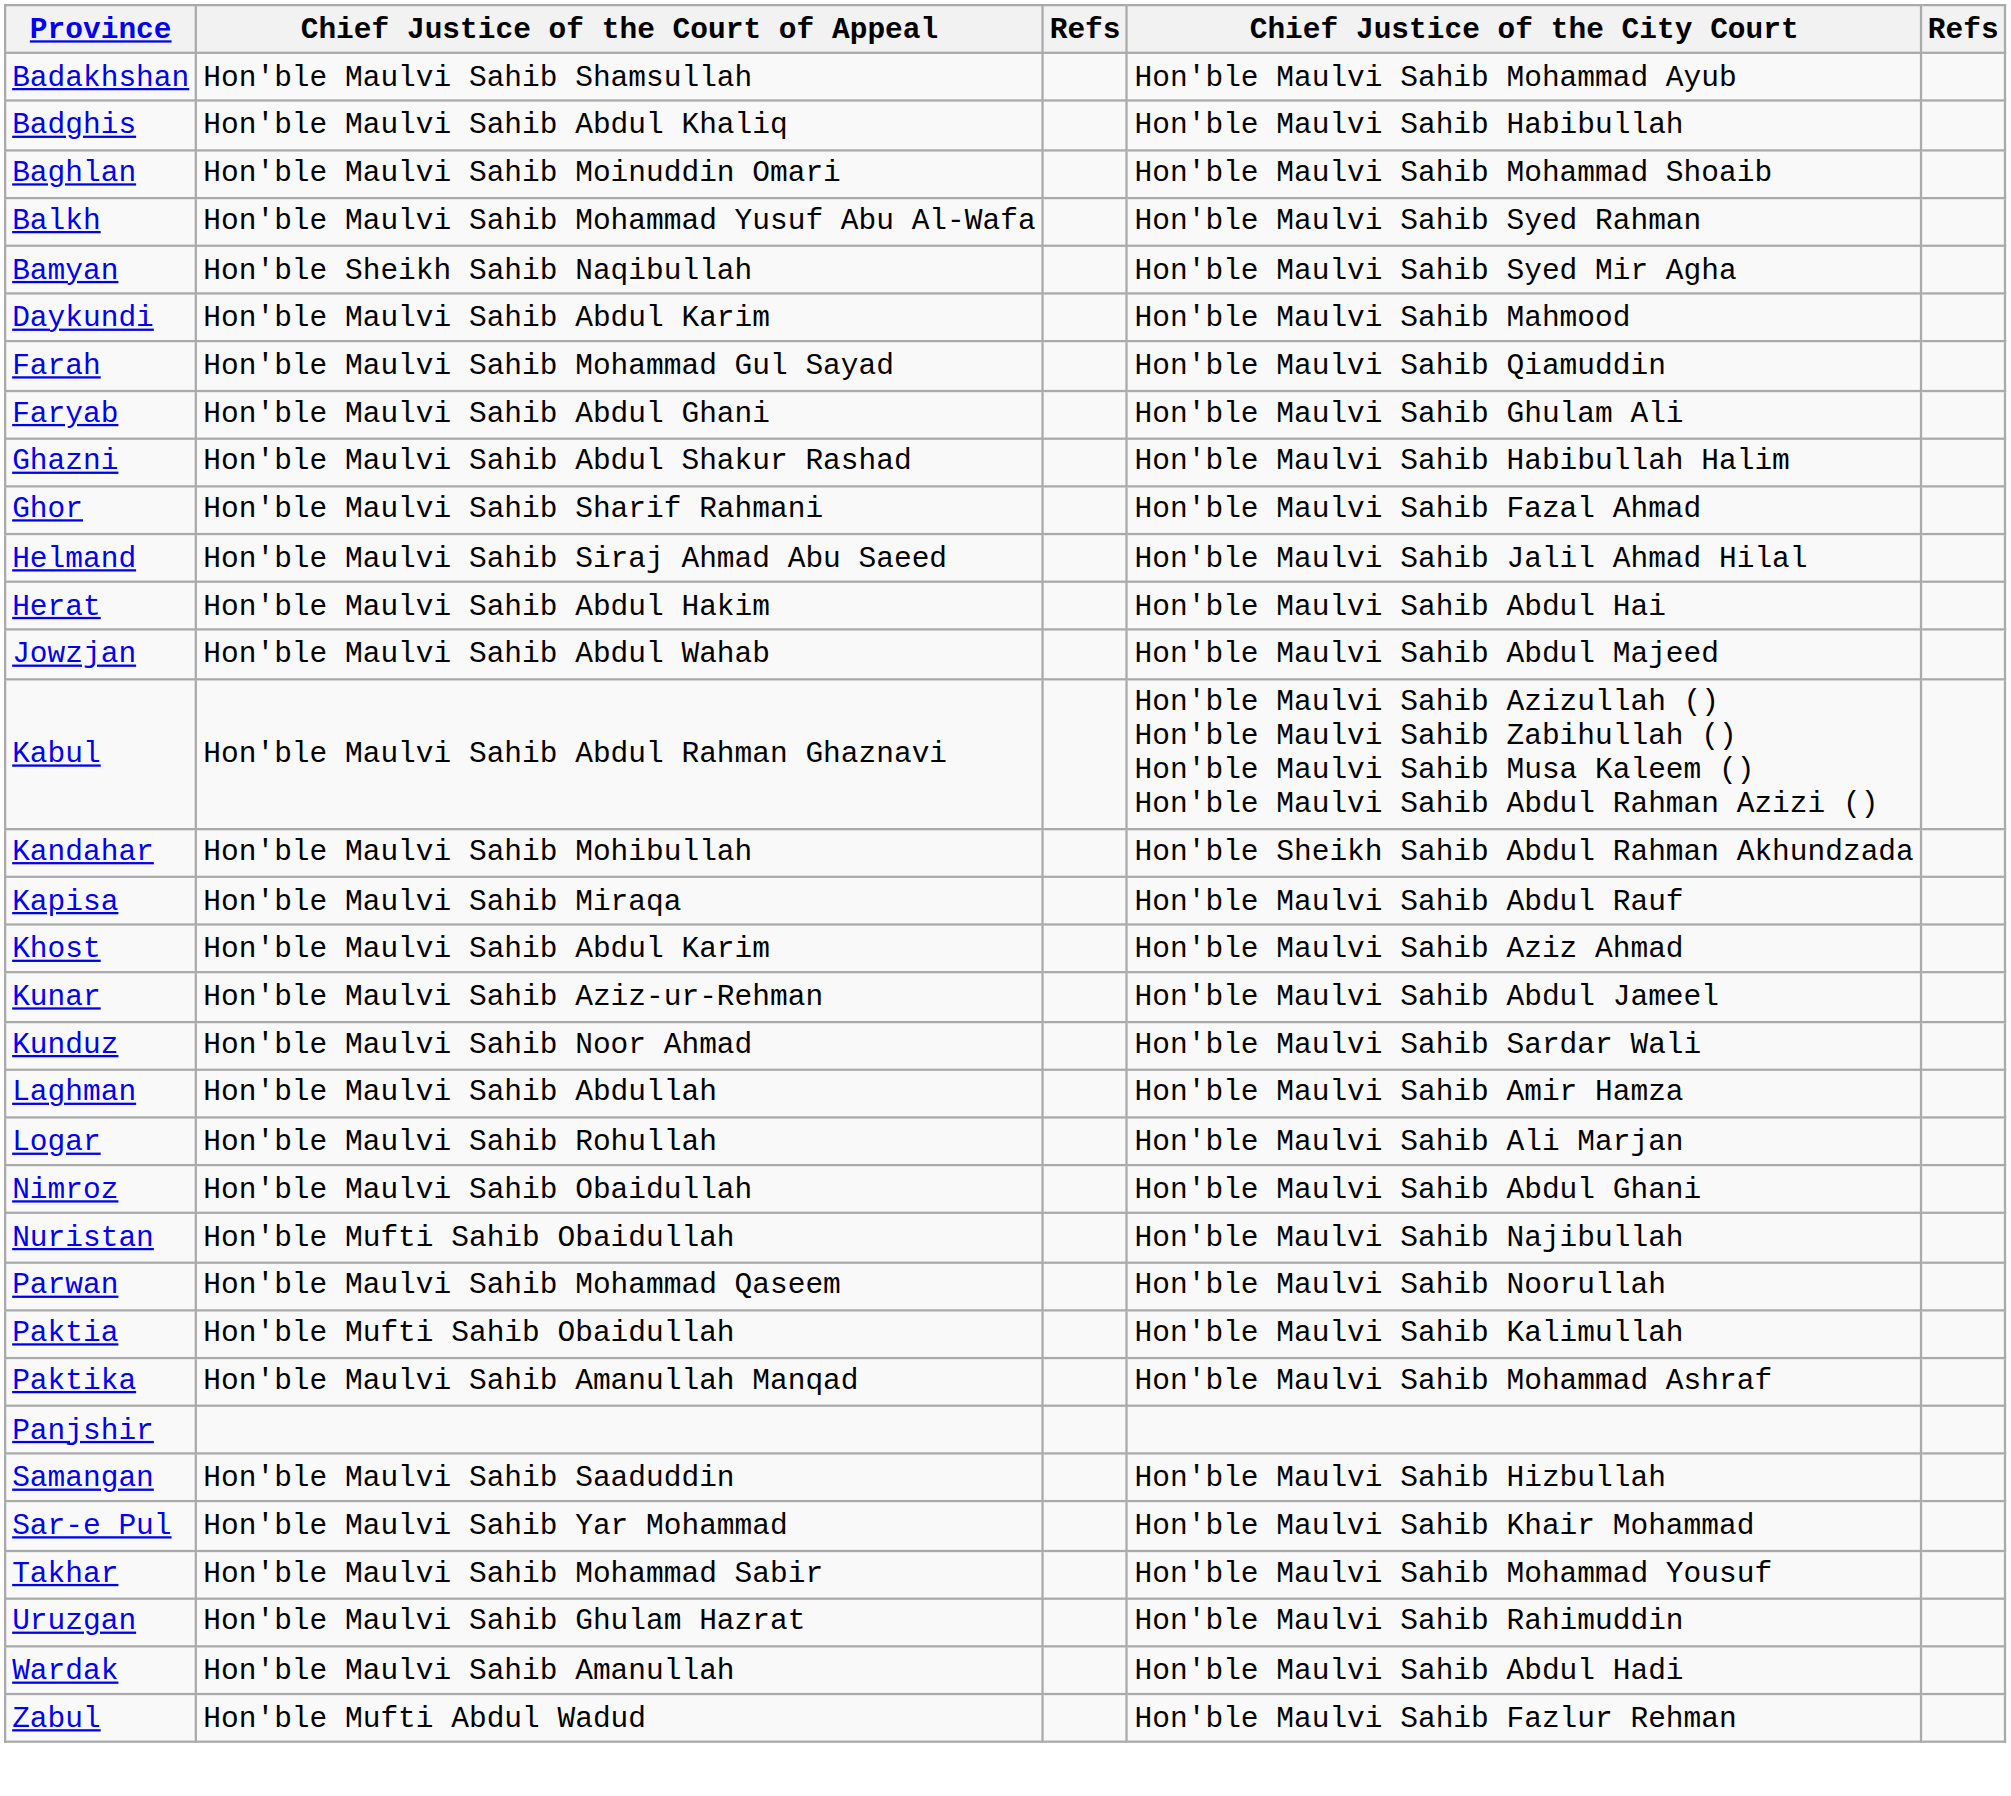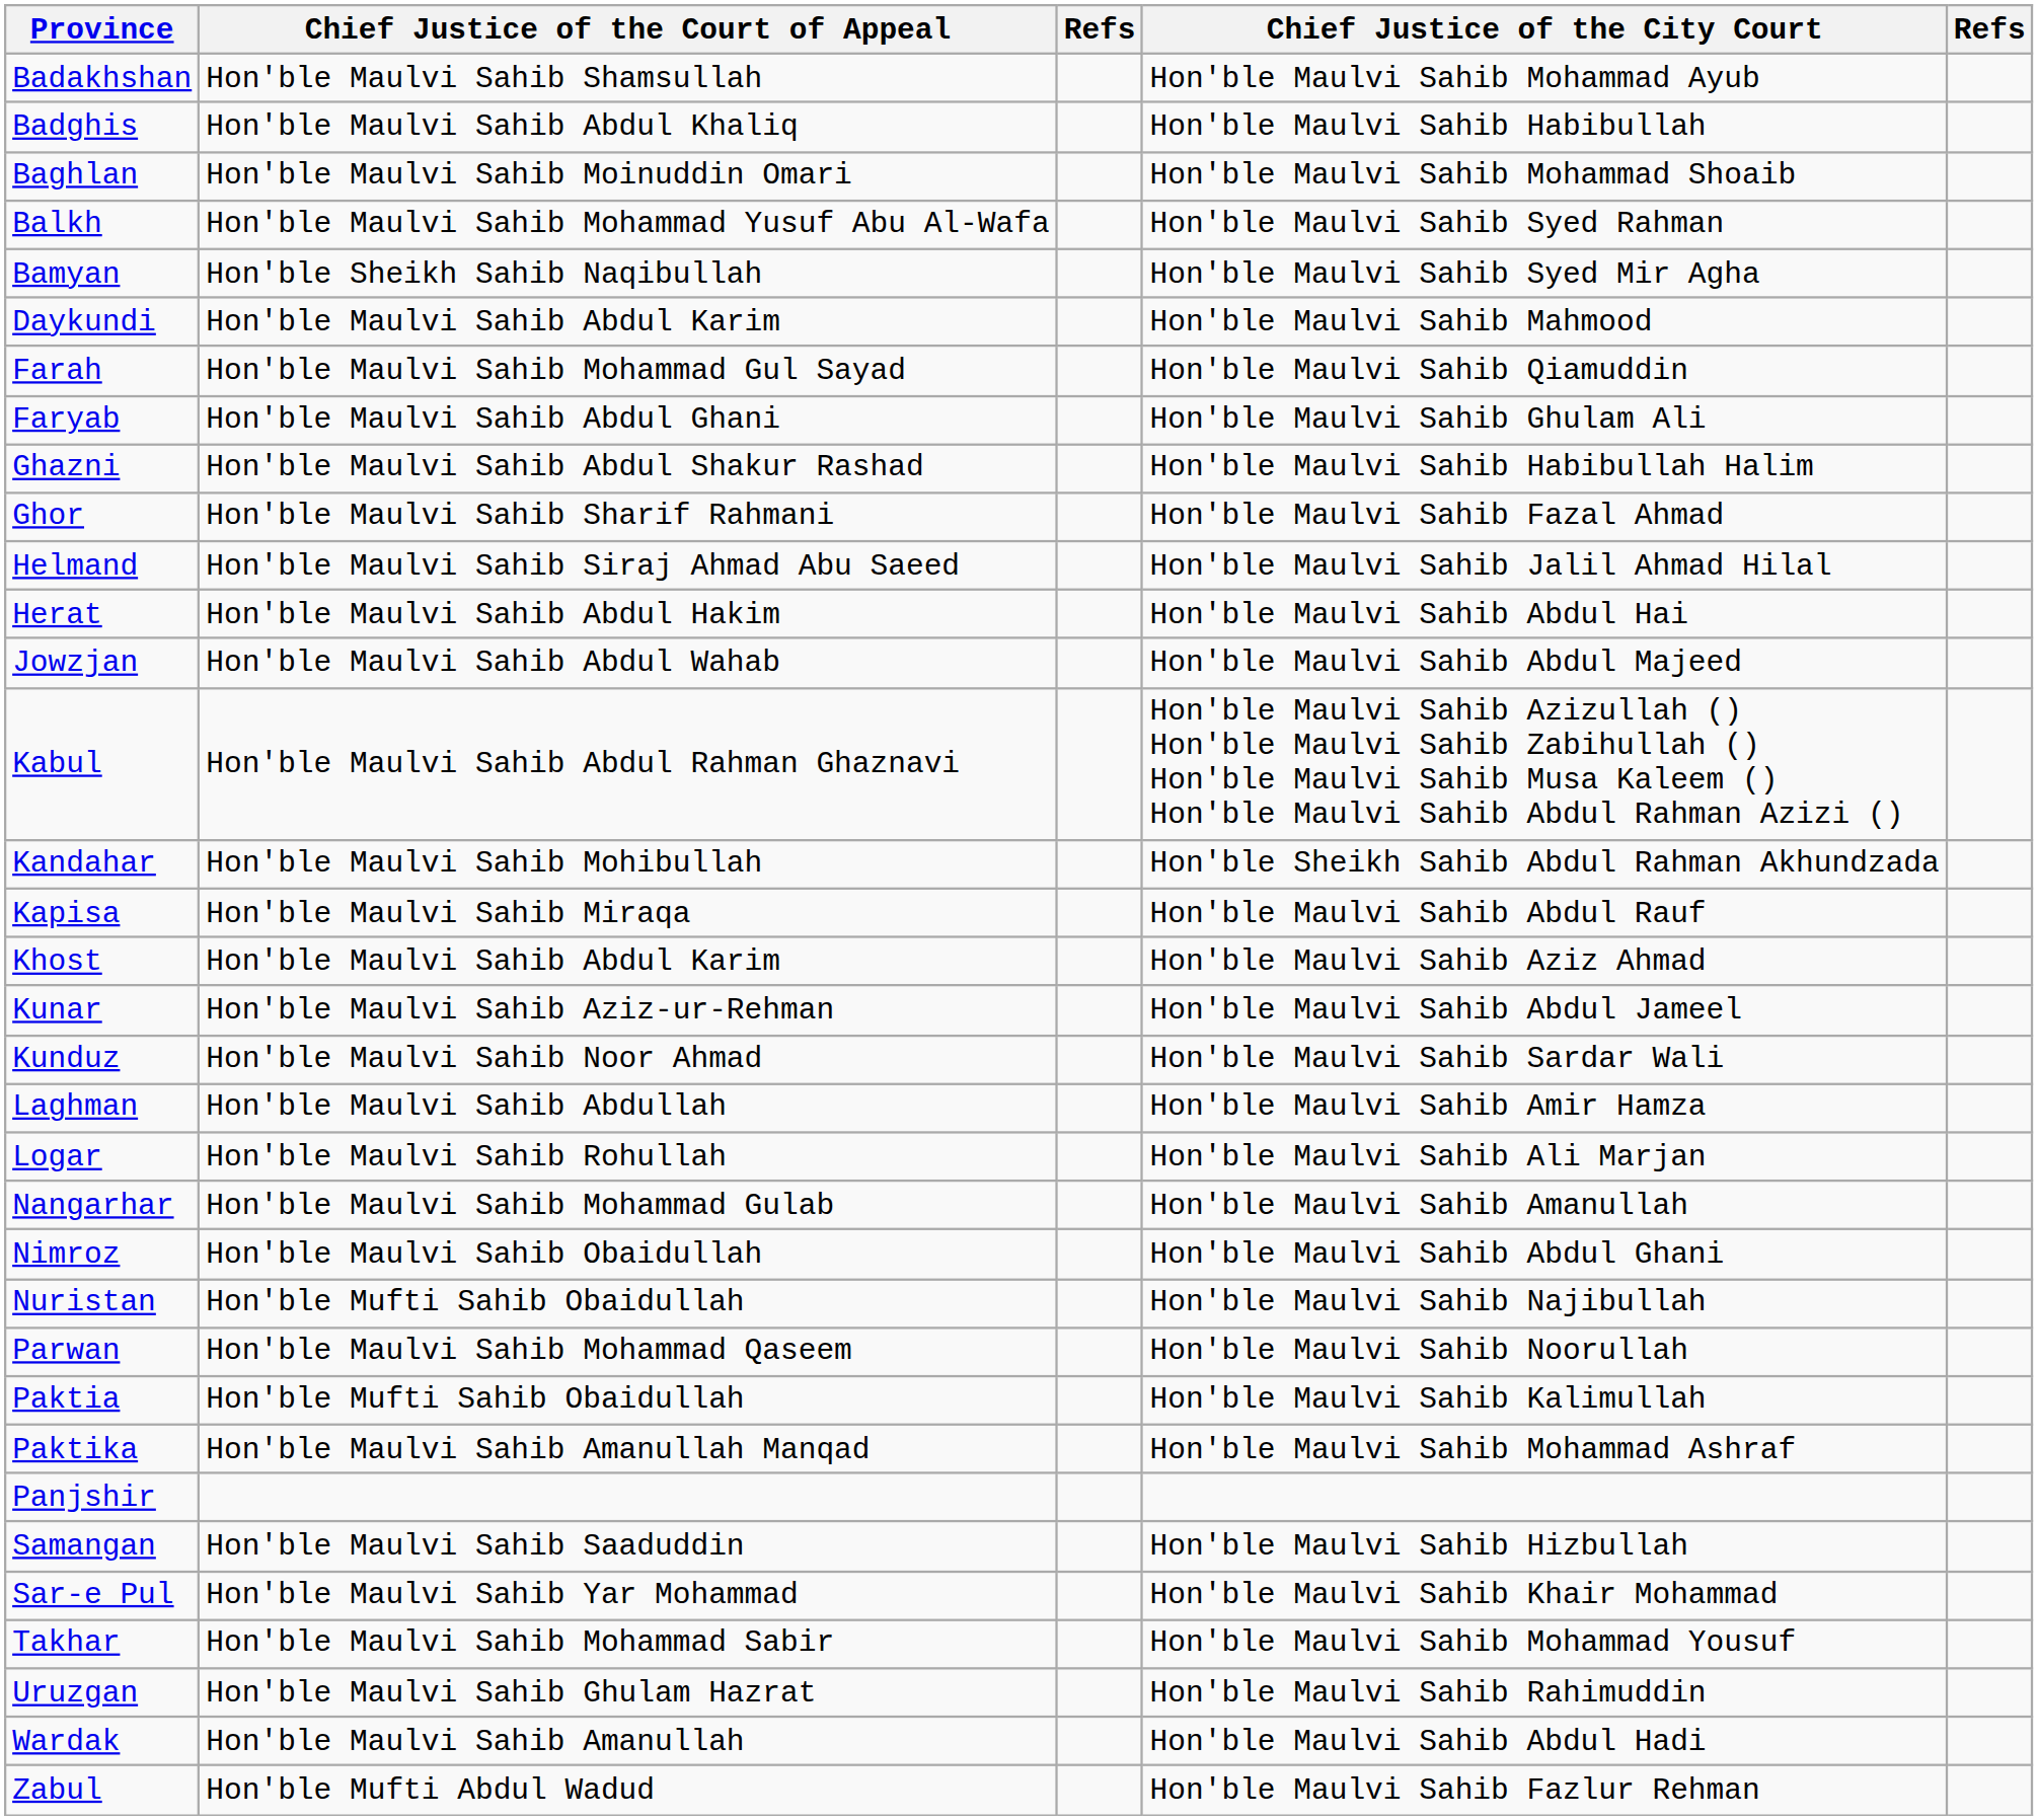+ row: Nangarhar | Hon'ble Maulvi Sahib Mohammad Gulab | Hon'ble Maulvi Sahib Amanullah
